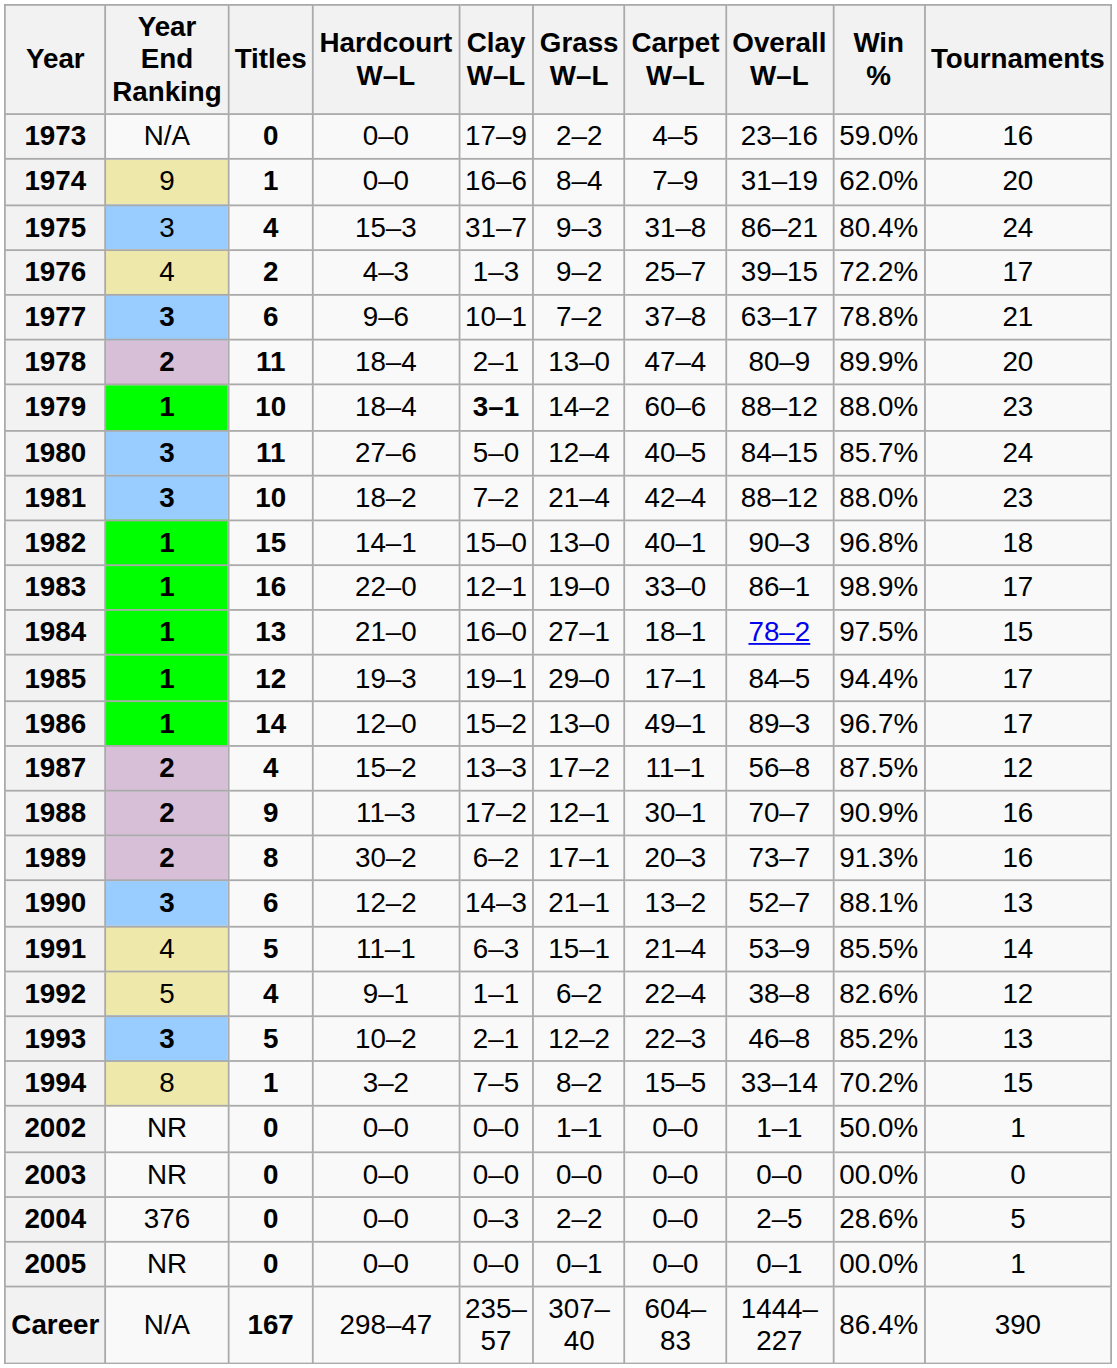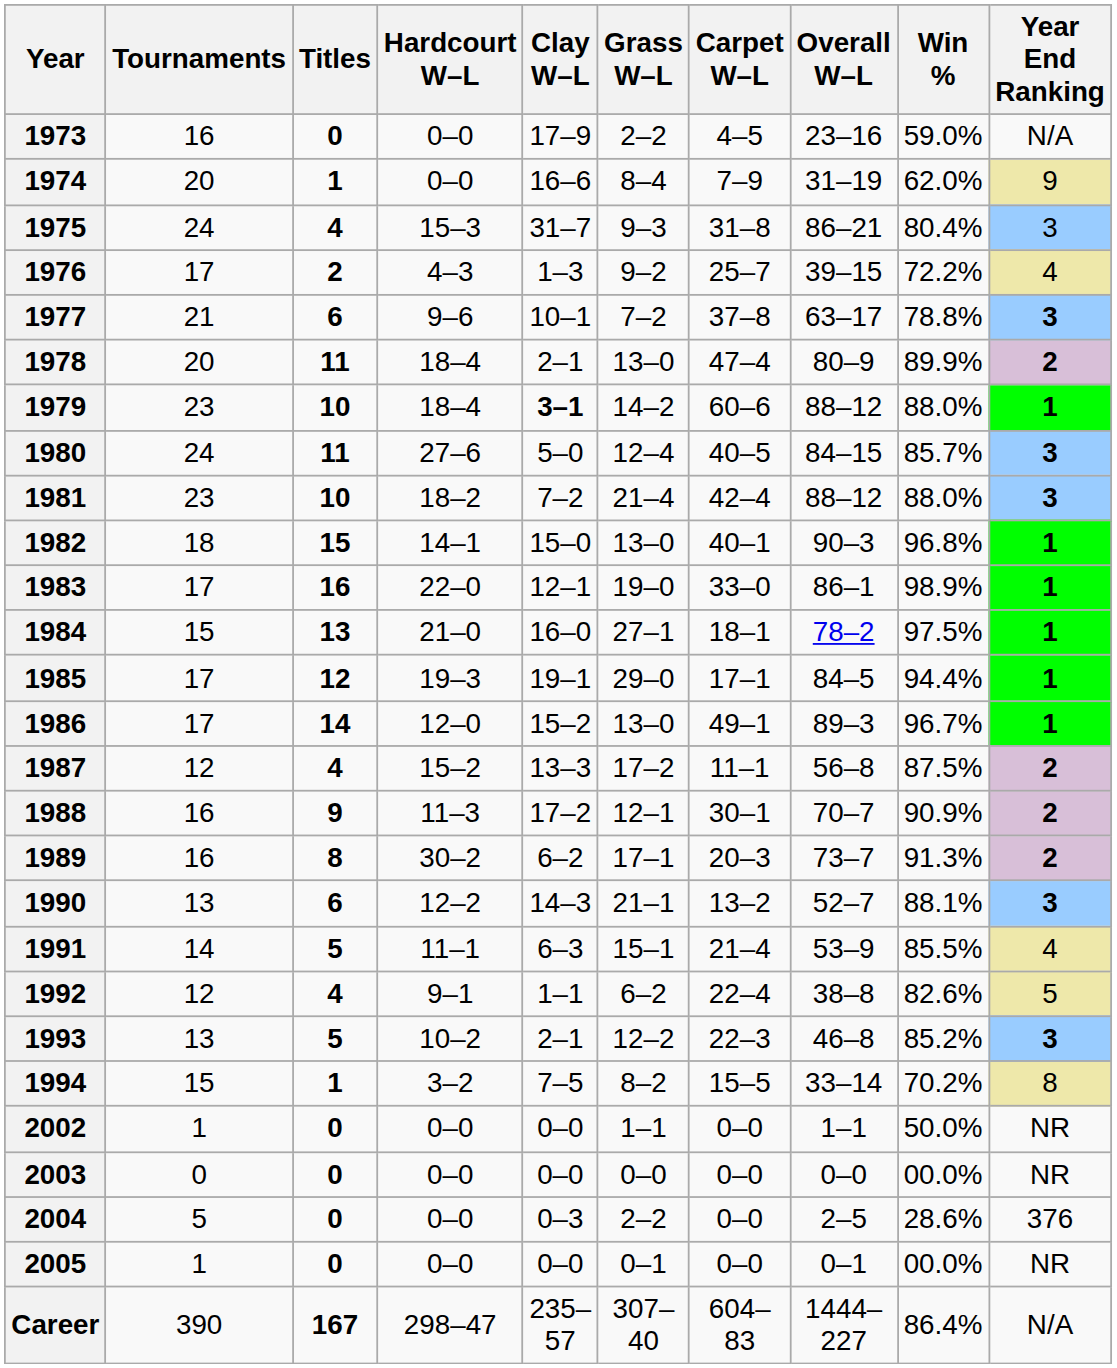columns swapped: Tournaments <-> Year End Ranking
